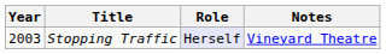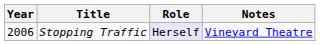Stopping Traffic | Year: 2003 -> 2006
